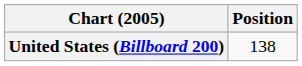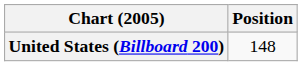United States (Billboard 200) | Position: 138 -> 148
